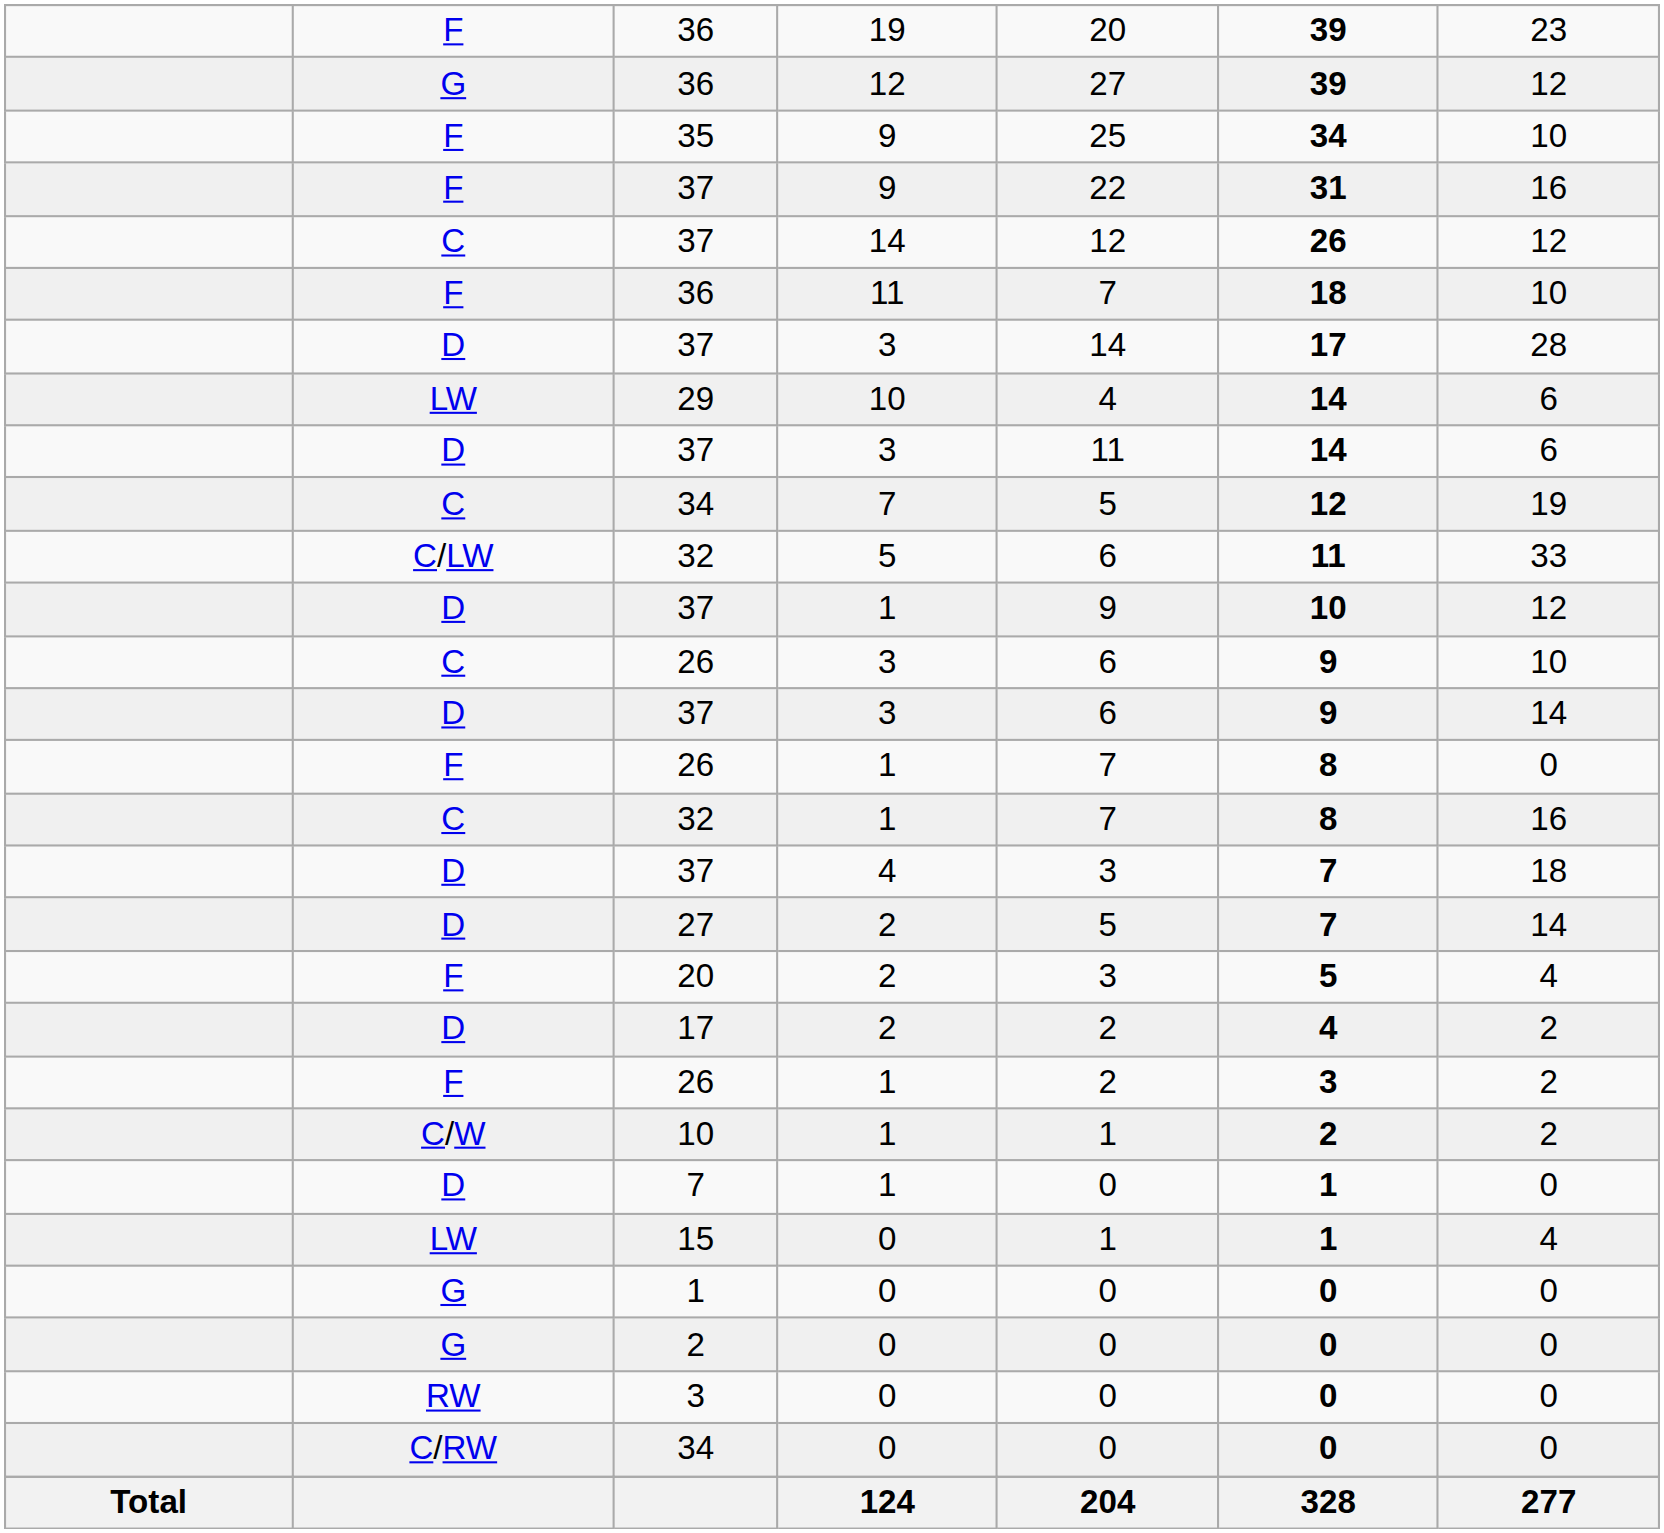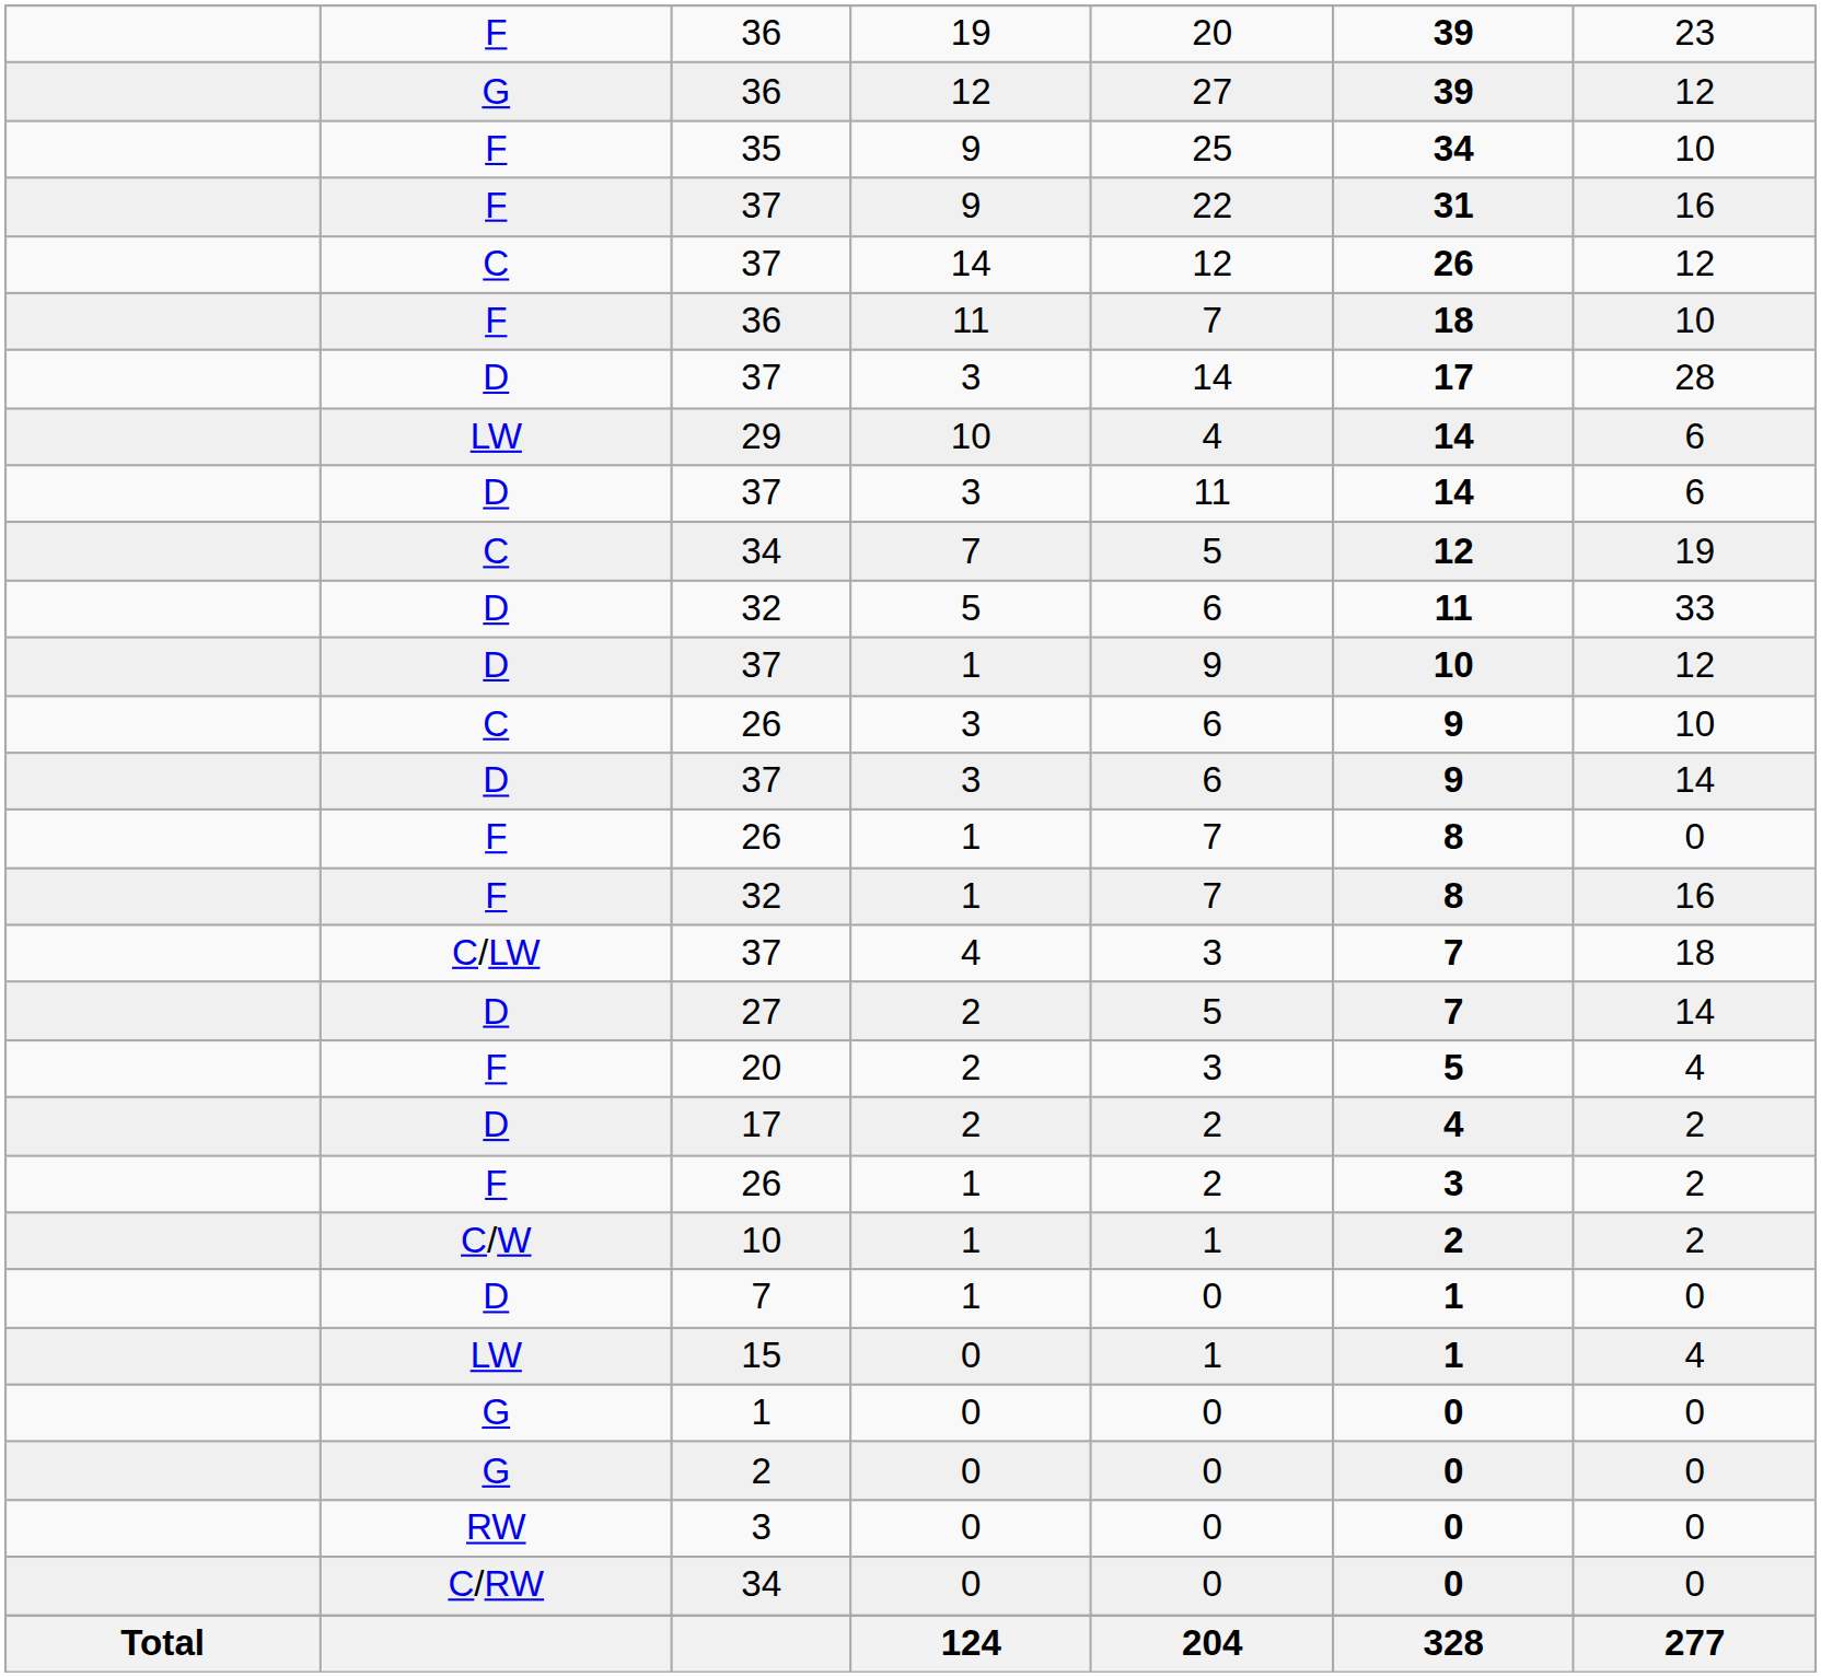32 / 5 | column 2: C/LW -> D
32 / 1 | column 2: C -> F
37 / 4 | column 2: D -> C/LW
